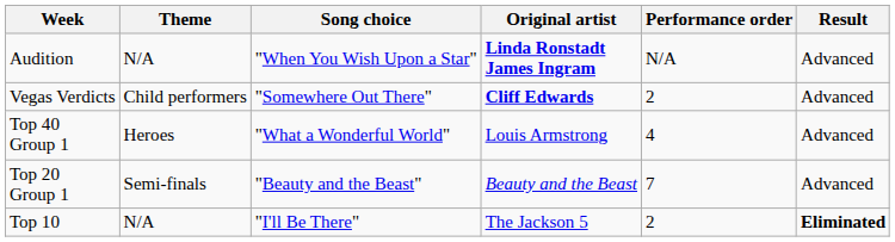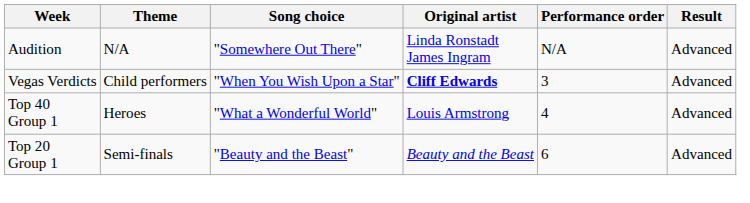Audition | Song choice: "When You Wish Upon a Star" -> "Somewhere Out There"
Audition | Original artist: bold -> normal
Vegas Verdicts | Song choice: "Somewhere Out There" -> "When You Wish Upon a Star"
Vegas Verdicts | Performance order: 2 -> 3
Top 20 Group 1 | Performance order: 7 -> 6
- row: Top 10 | N/A | "I'll Be There" | The Jackson 5 | 2 | Eliminated
